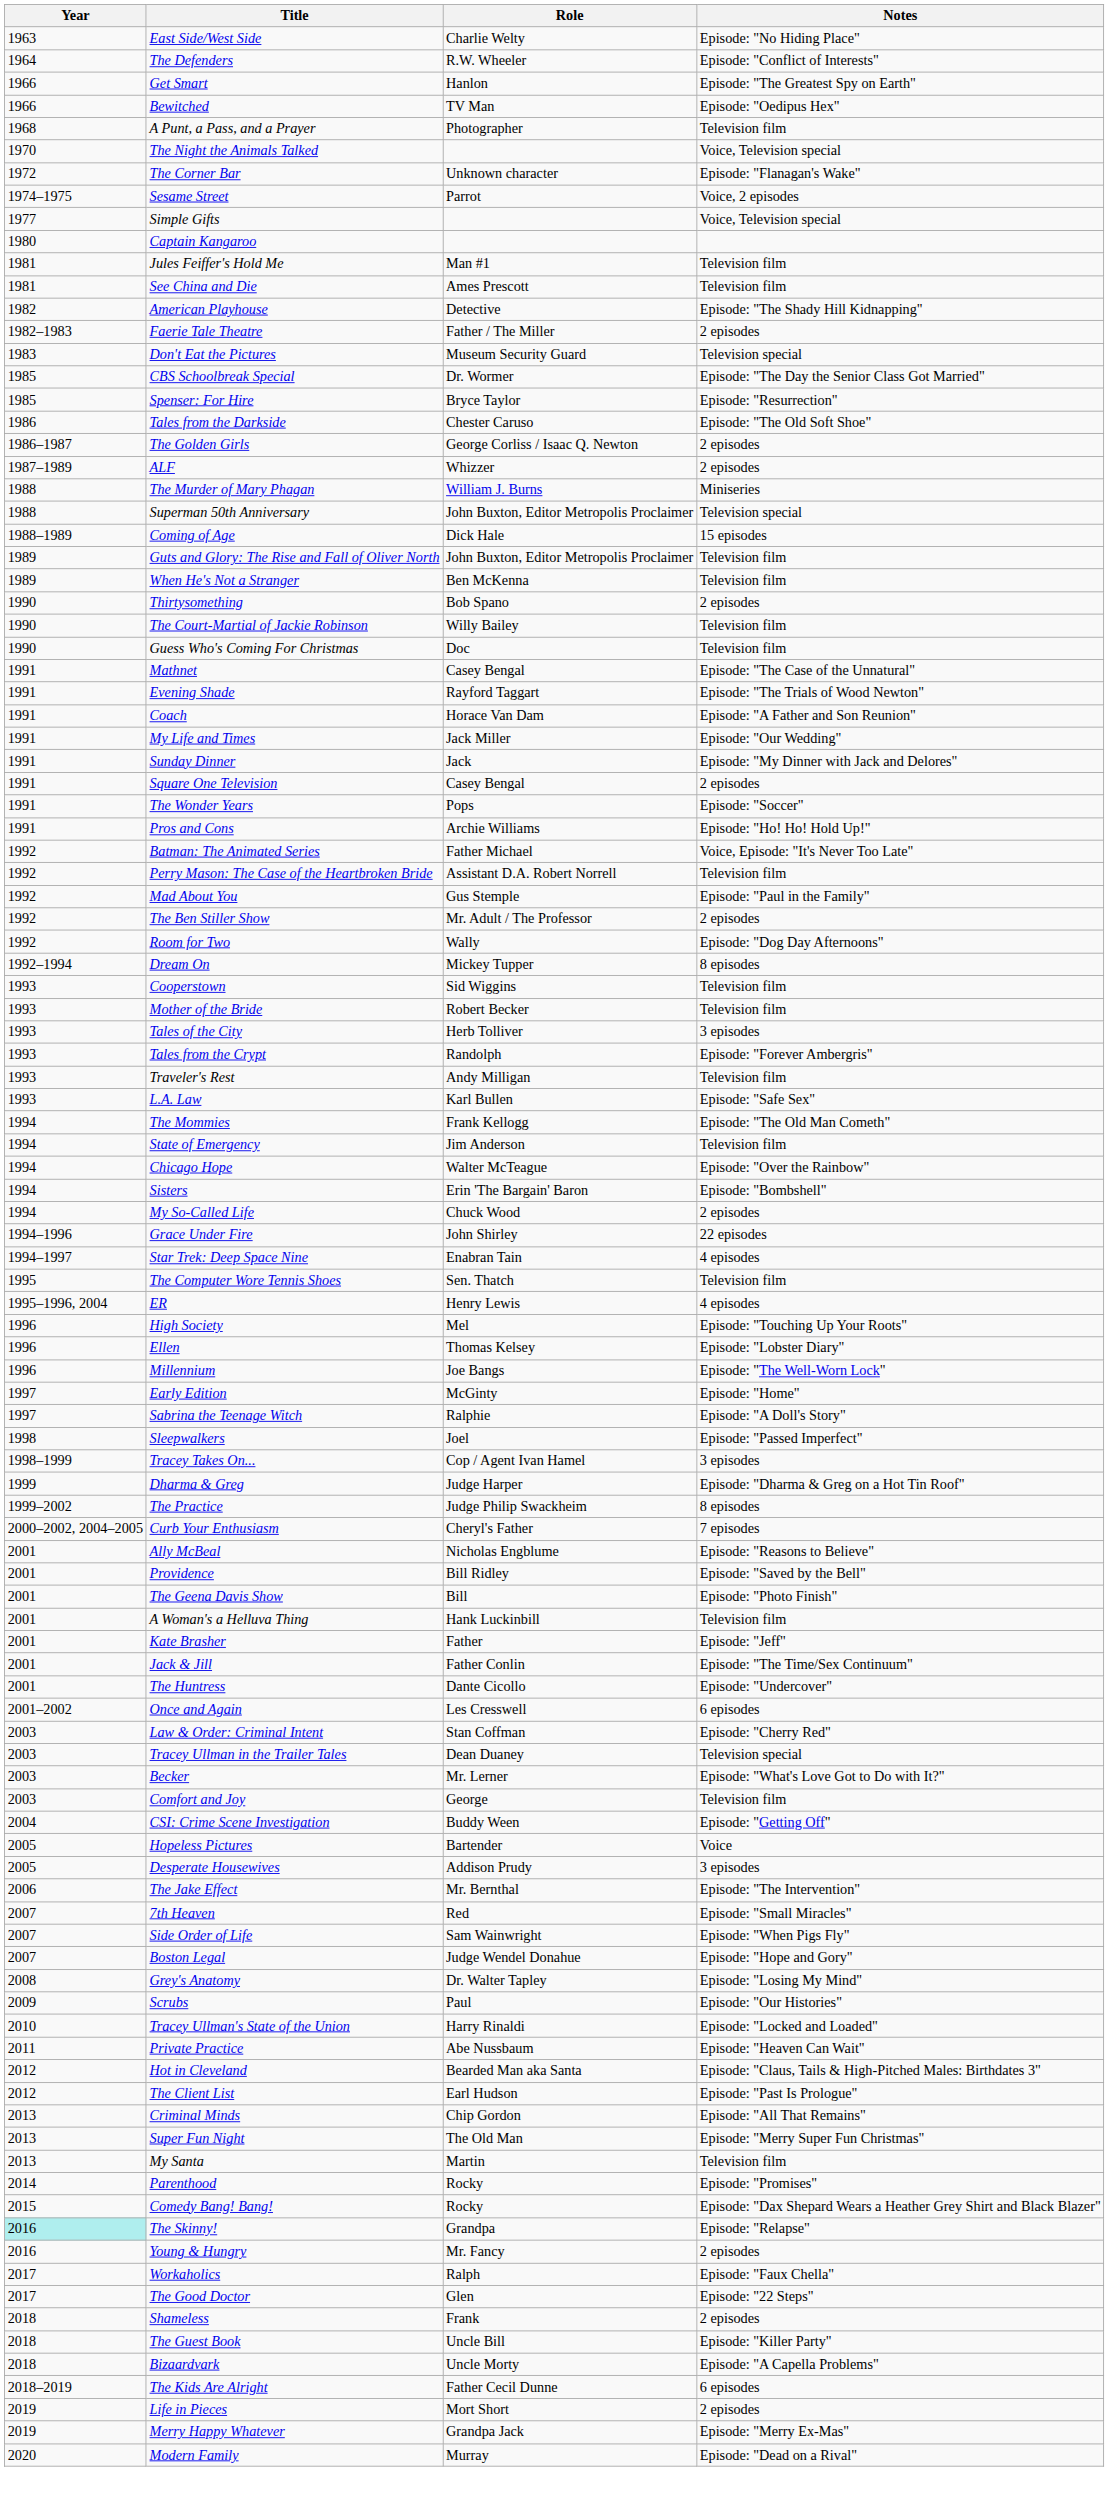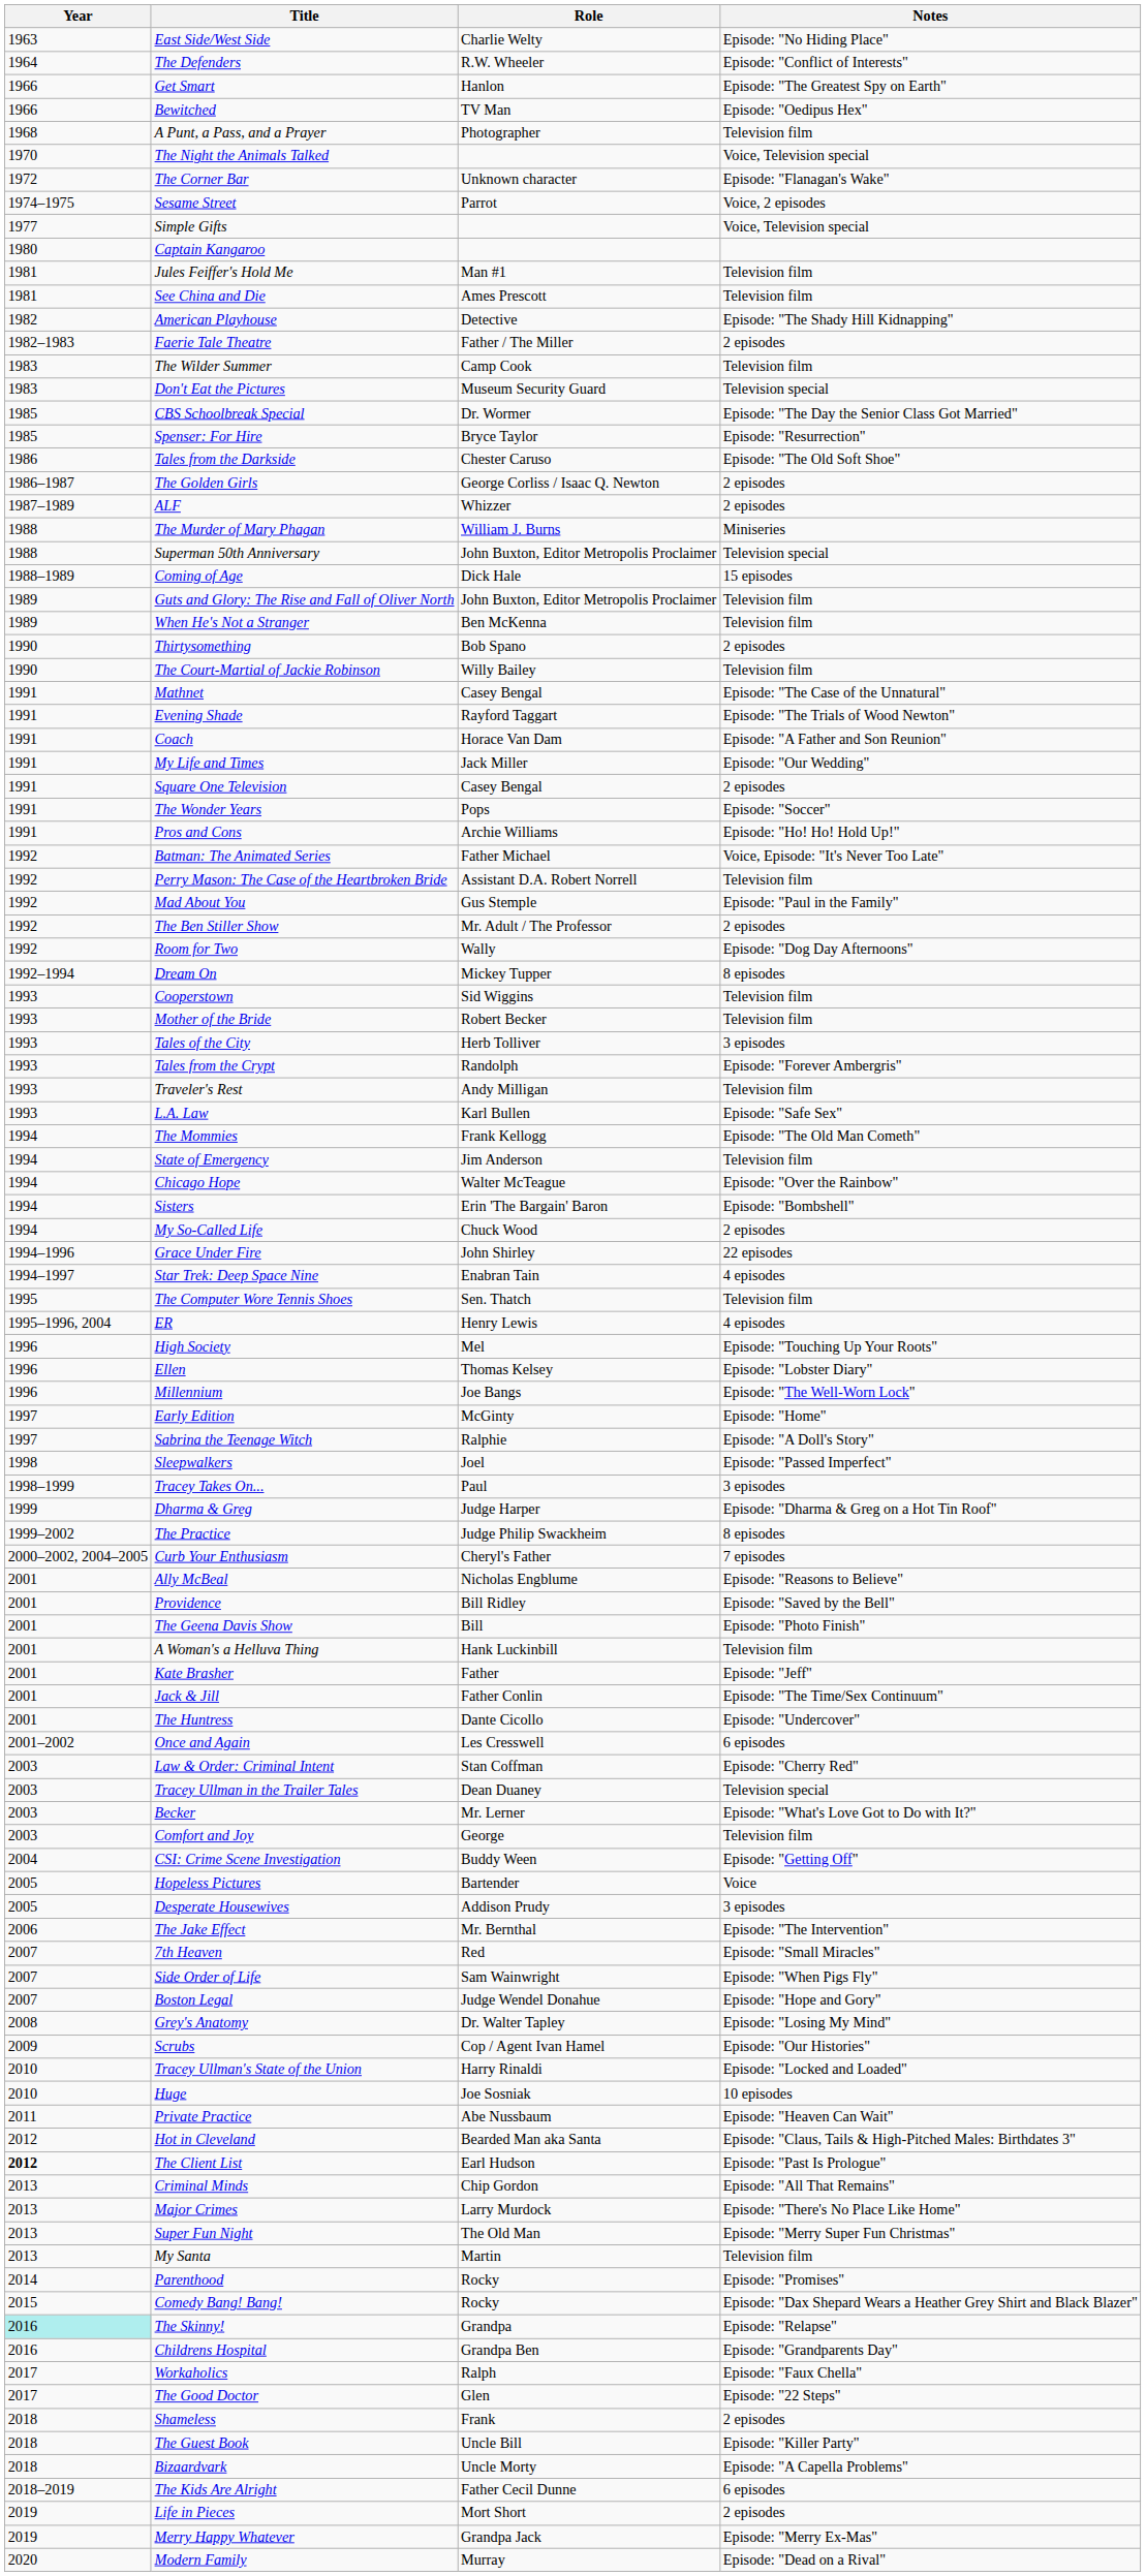+ row: 1983 | The Wilder Summer | Camp Cook | Television film
- row: 1990 | Guess Who's Coming For Christmas | Doc | Television film
- row: 1991 | Sunday Dinner | Jack | Episode: "My Dinner with Jack and Delores"
Tracey Takes On... | Role: Cop / Agent Ivan Hamel -> Paul
Scrubs | Role: Paul -> Cop / Agent Ivan Hamel
+ row: 2010 | Huge | Joe Sosniak | 10 episodes
The Client List | Year: normal -> bold
+ row: 2013 | Major Crimes | Larry Murdock | Episode: "There's No Place Like Home"
+ row: 2016 | Childrens Hospital | Grandpa Ben | Episode: "Grandparents Day"
- row: 2016 | Young & Hungry | Mr. Fancy | 2 episodes
